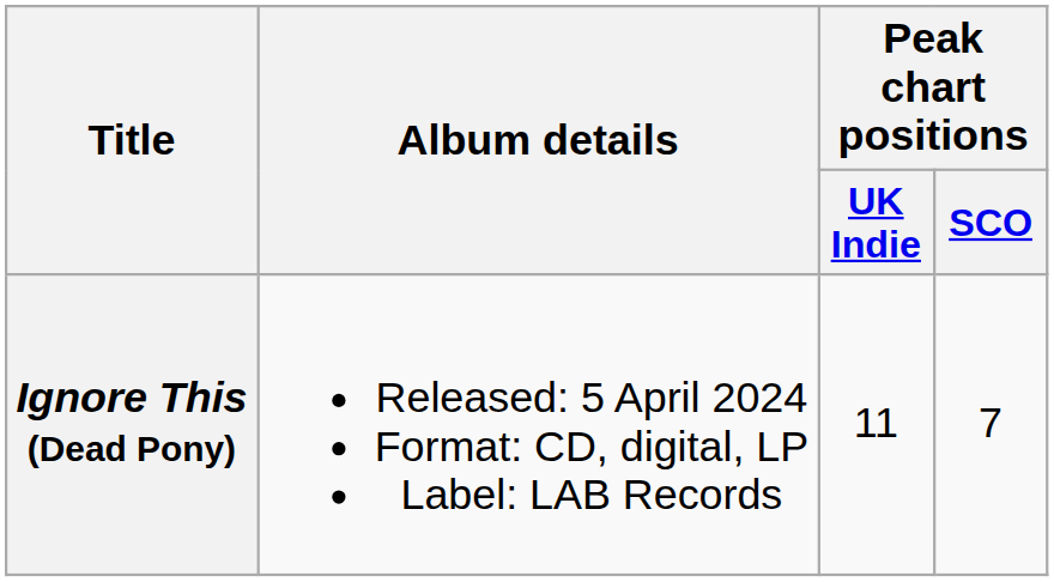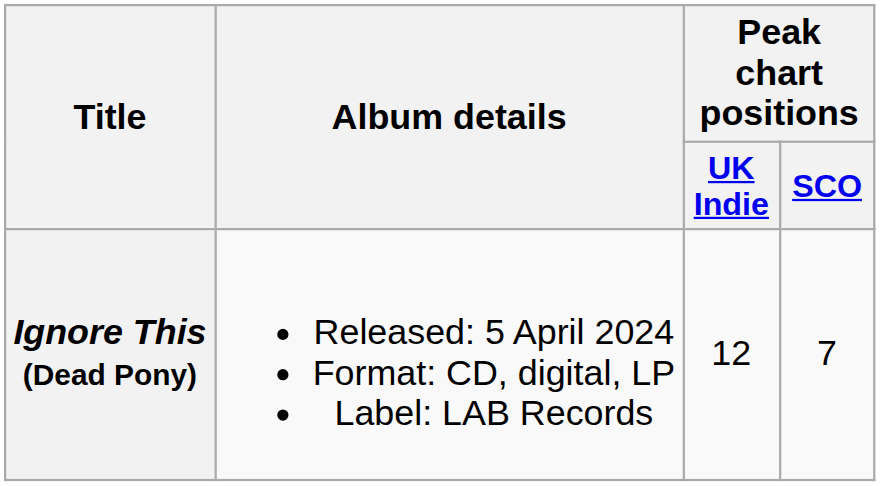Ignore This (Dead Pony) | Peak chart positions / UK Indie: 11 -> 12
